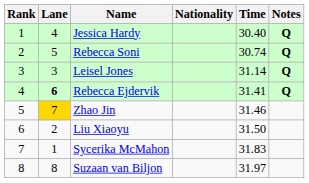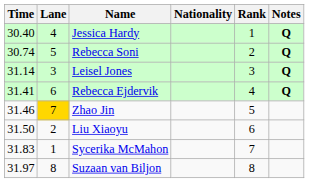columns swapped: Rank <-> Time
Rebecca Ejdervik | Lane: bold -> normal
